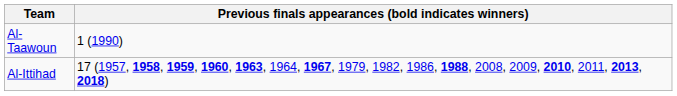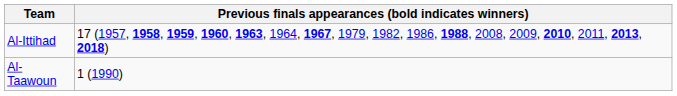rows swapped: Al-Ittihad <-> Al-Taawoun
